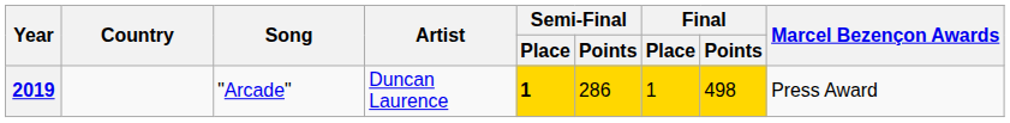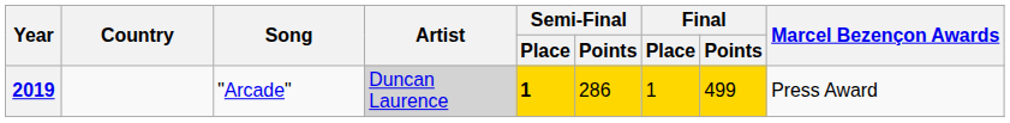2019 | Artist: no background -> lightgrey background
2019 | Final / Points: 498 -> 499
